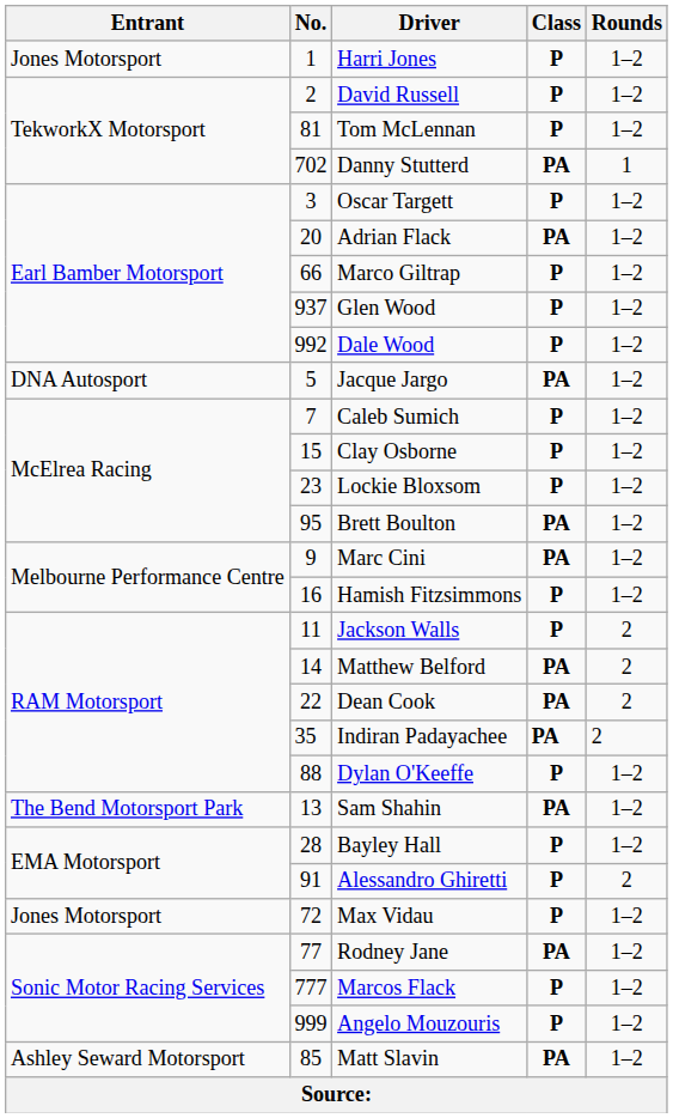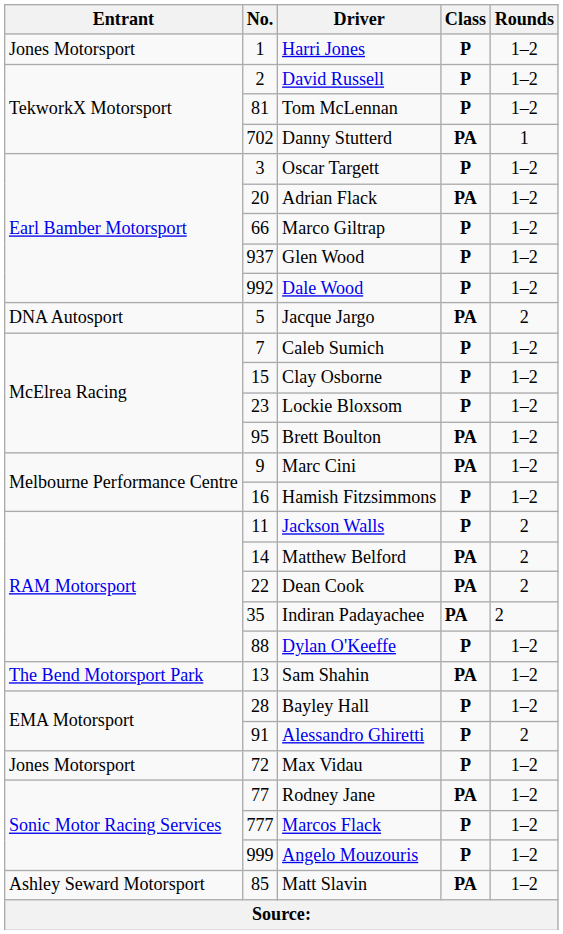Jacque Jargo | Rounds: 1–2 -> 2
